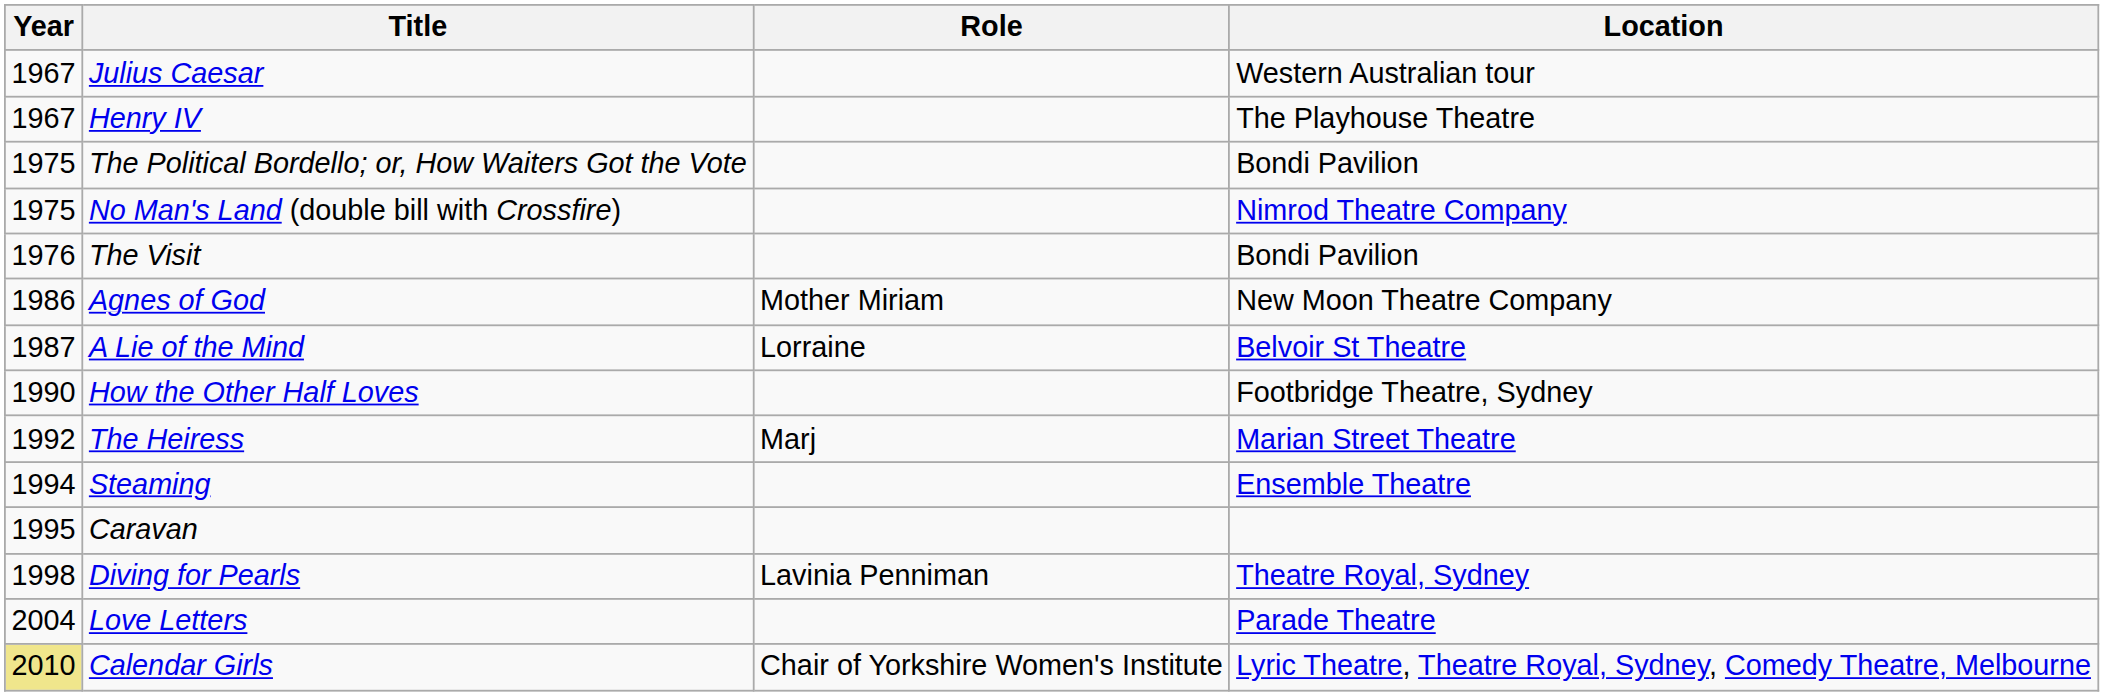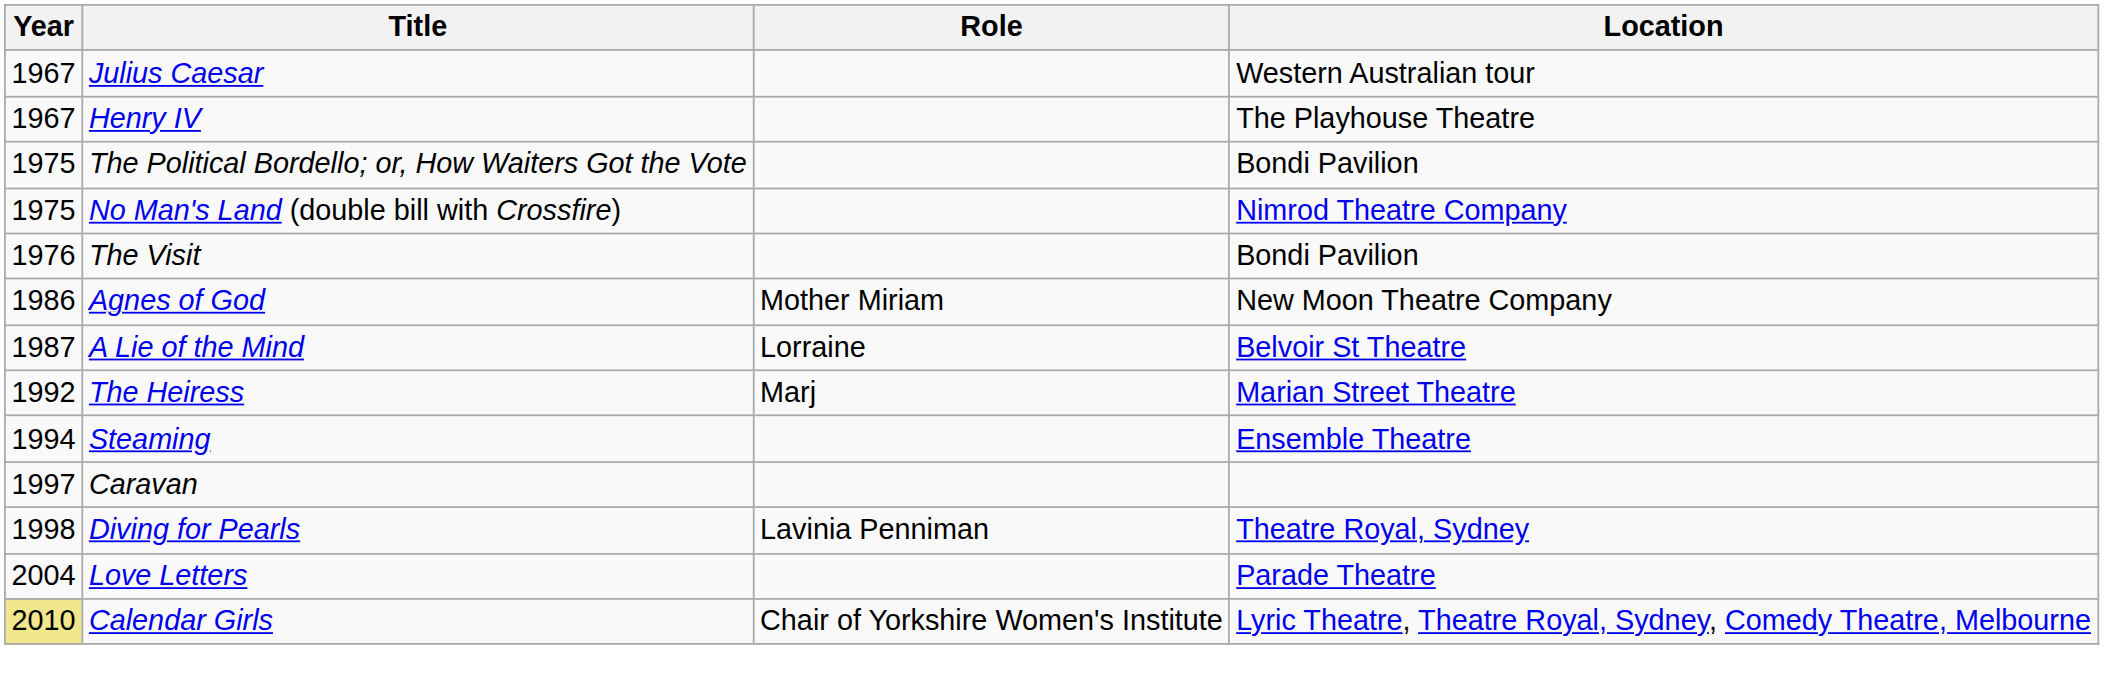- row: 1990 | How the Other Half Loves | Footbridge Theatre, Sydney
Caravan | Year: 1995 -> 1997
